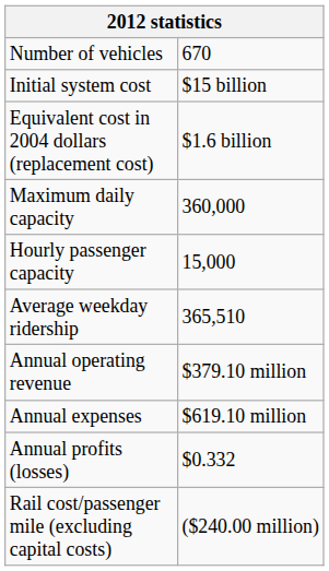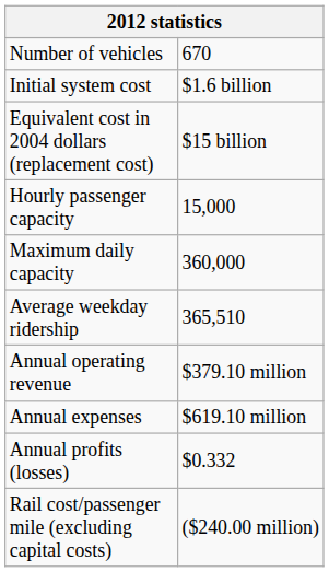Initial system cost | column 2: $15 billion -> $1.6 billion
Equivalent cost in 2004 dollars (replacement cost) | column 2: $1.6 billion -> $15 billion
rows swapped: Hourly passenger capacity <-> Maximum daily capacity
